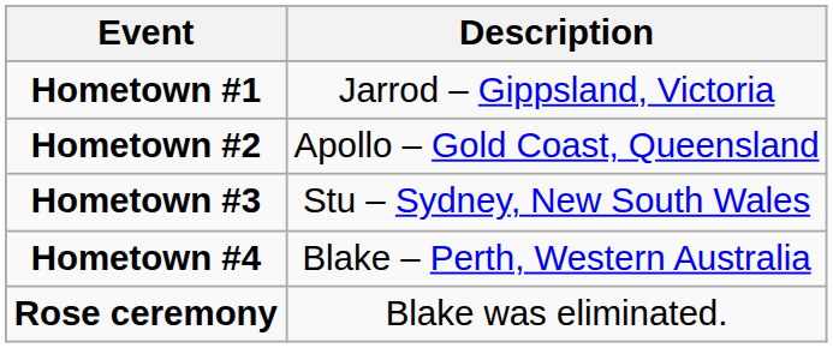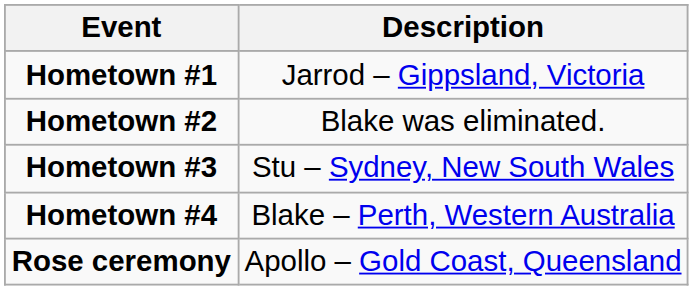Hometown #2 | Description: Apollo – Gold Coast, Queensland -> Blake was eliminated.
Rose ceremony | Description: Blake was eliminated. -> Apollo – Gold Coast, Queensland
